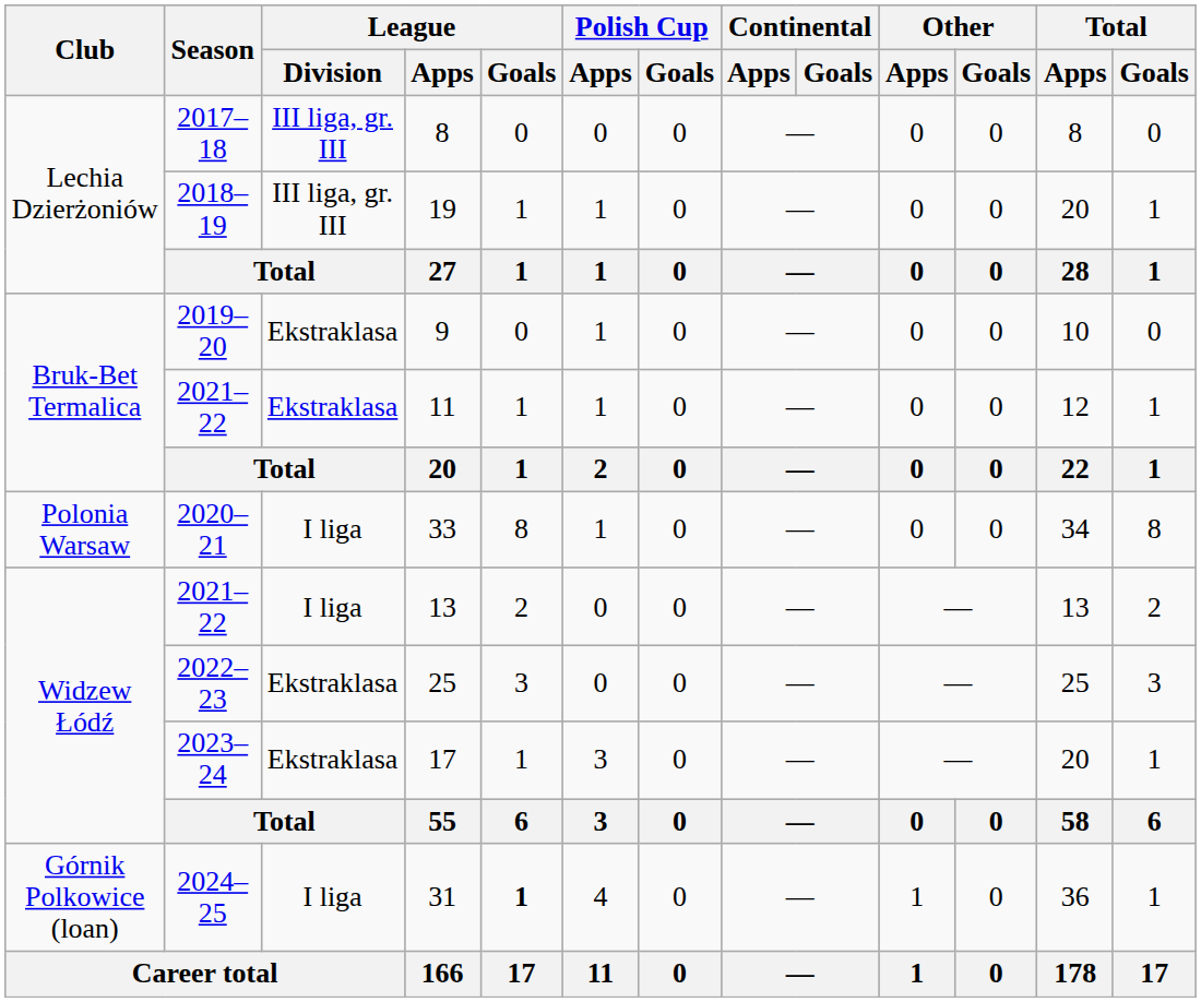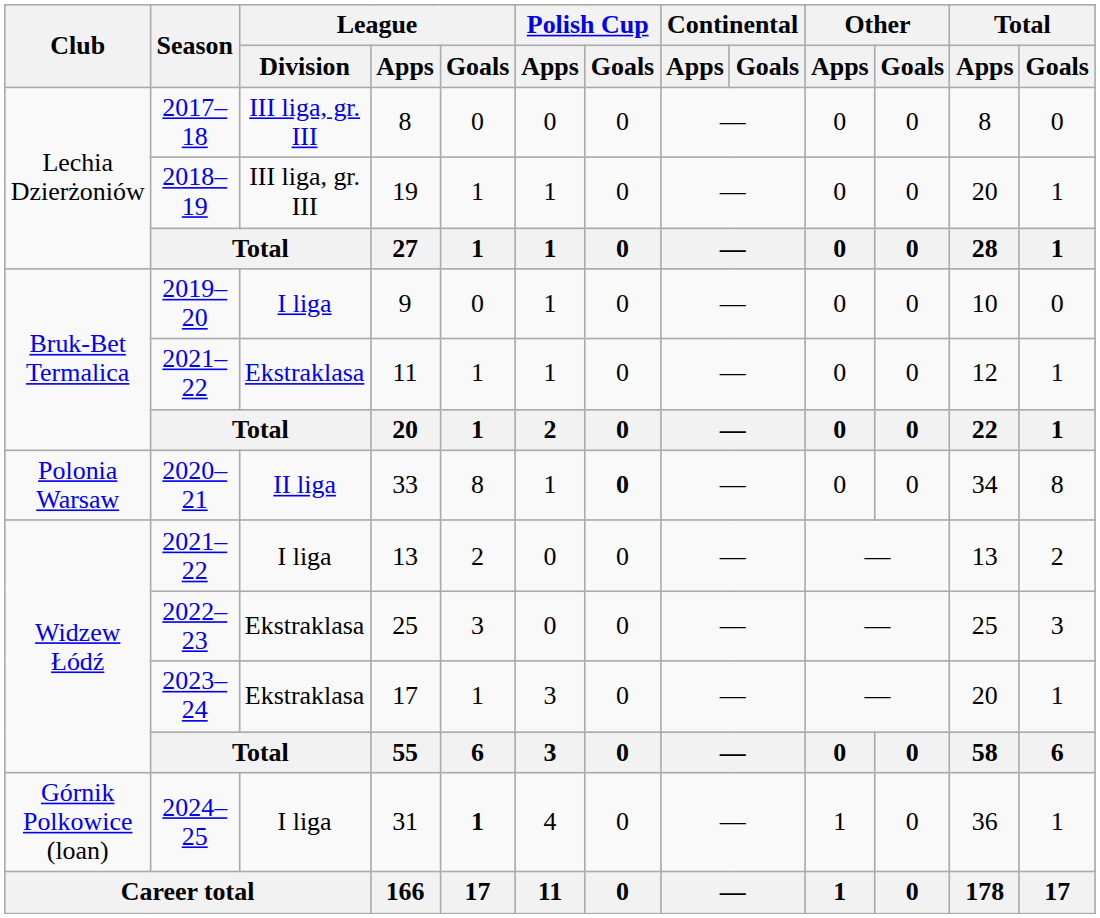9 | League / Division: Ekstraklasa -> I liga
33 | League / Division: I liga -> II liga
33 | Polish Cup / Goals: normal -> bold
